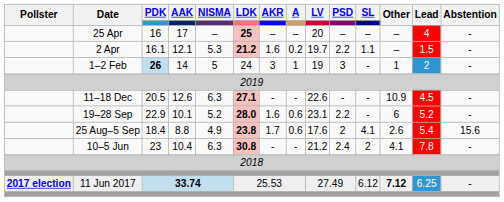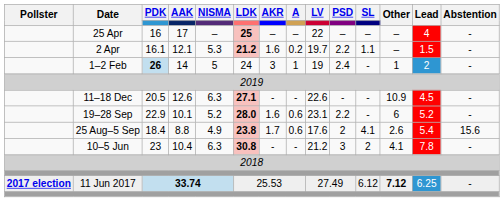25 Apr | LV: 20 -> 22
1–2 Feb | PSD: 3 -> 2.4
10–5 Jun | PSD: 2.4 -> 3
